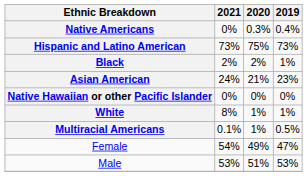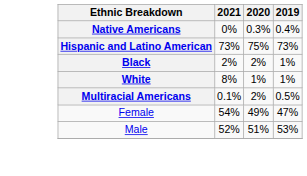- row: Asian American | 24% | 21% | 23%
- row: Native Hawaiian or other Pacific Islander | 0% | 0% | 0%
Multiracial Americans | 2020: 1% -> 2%
Male | 2021: 53% -> 52%
